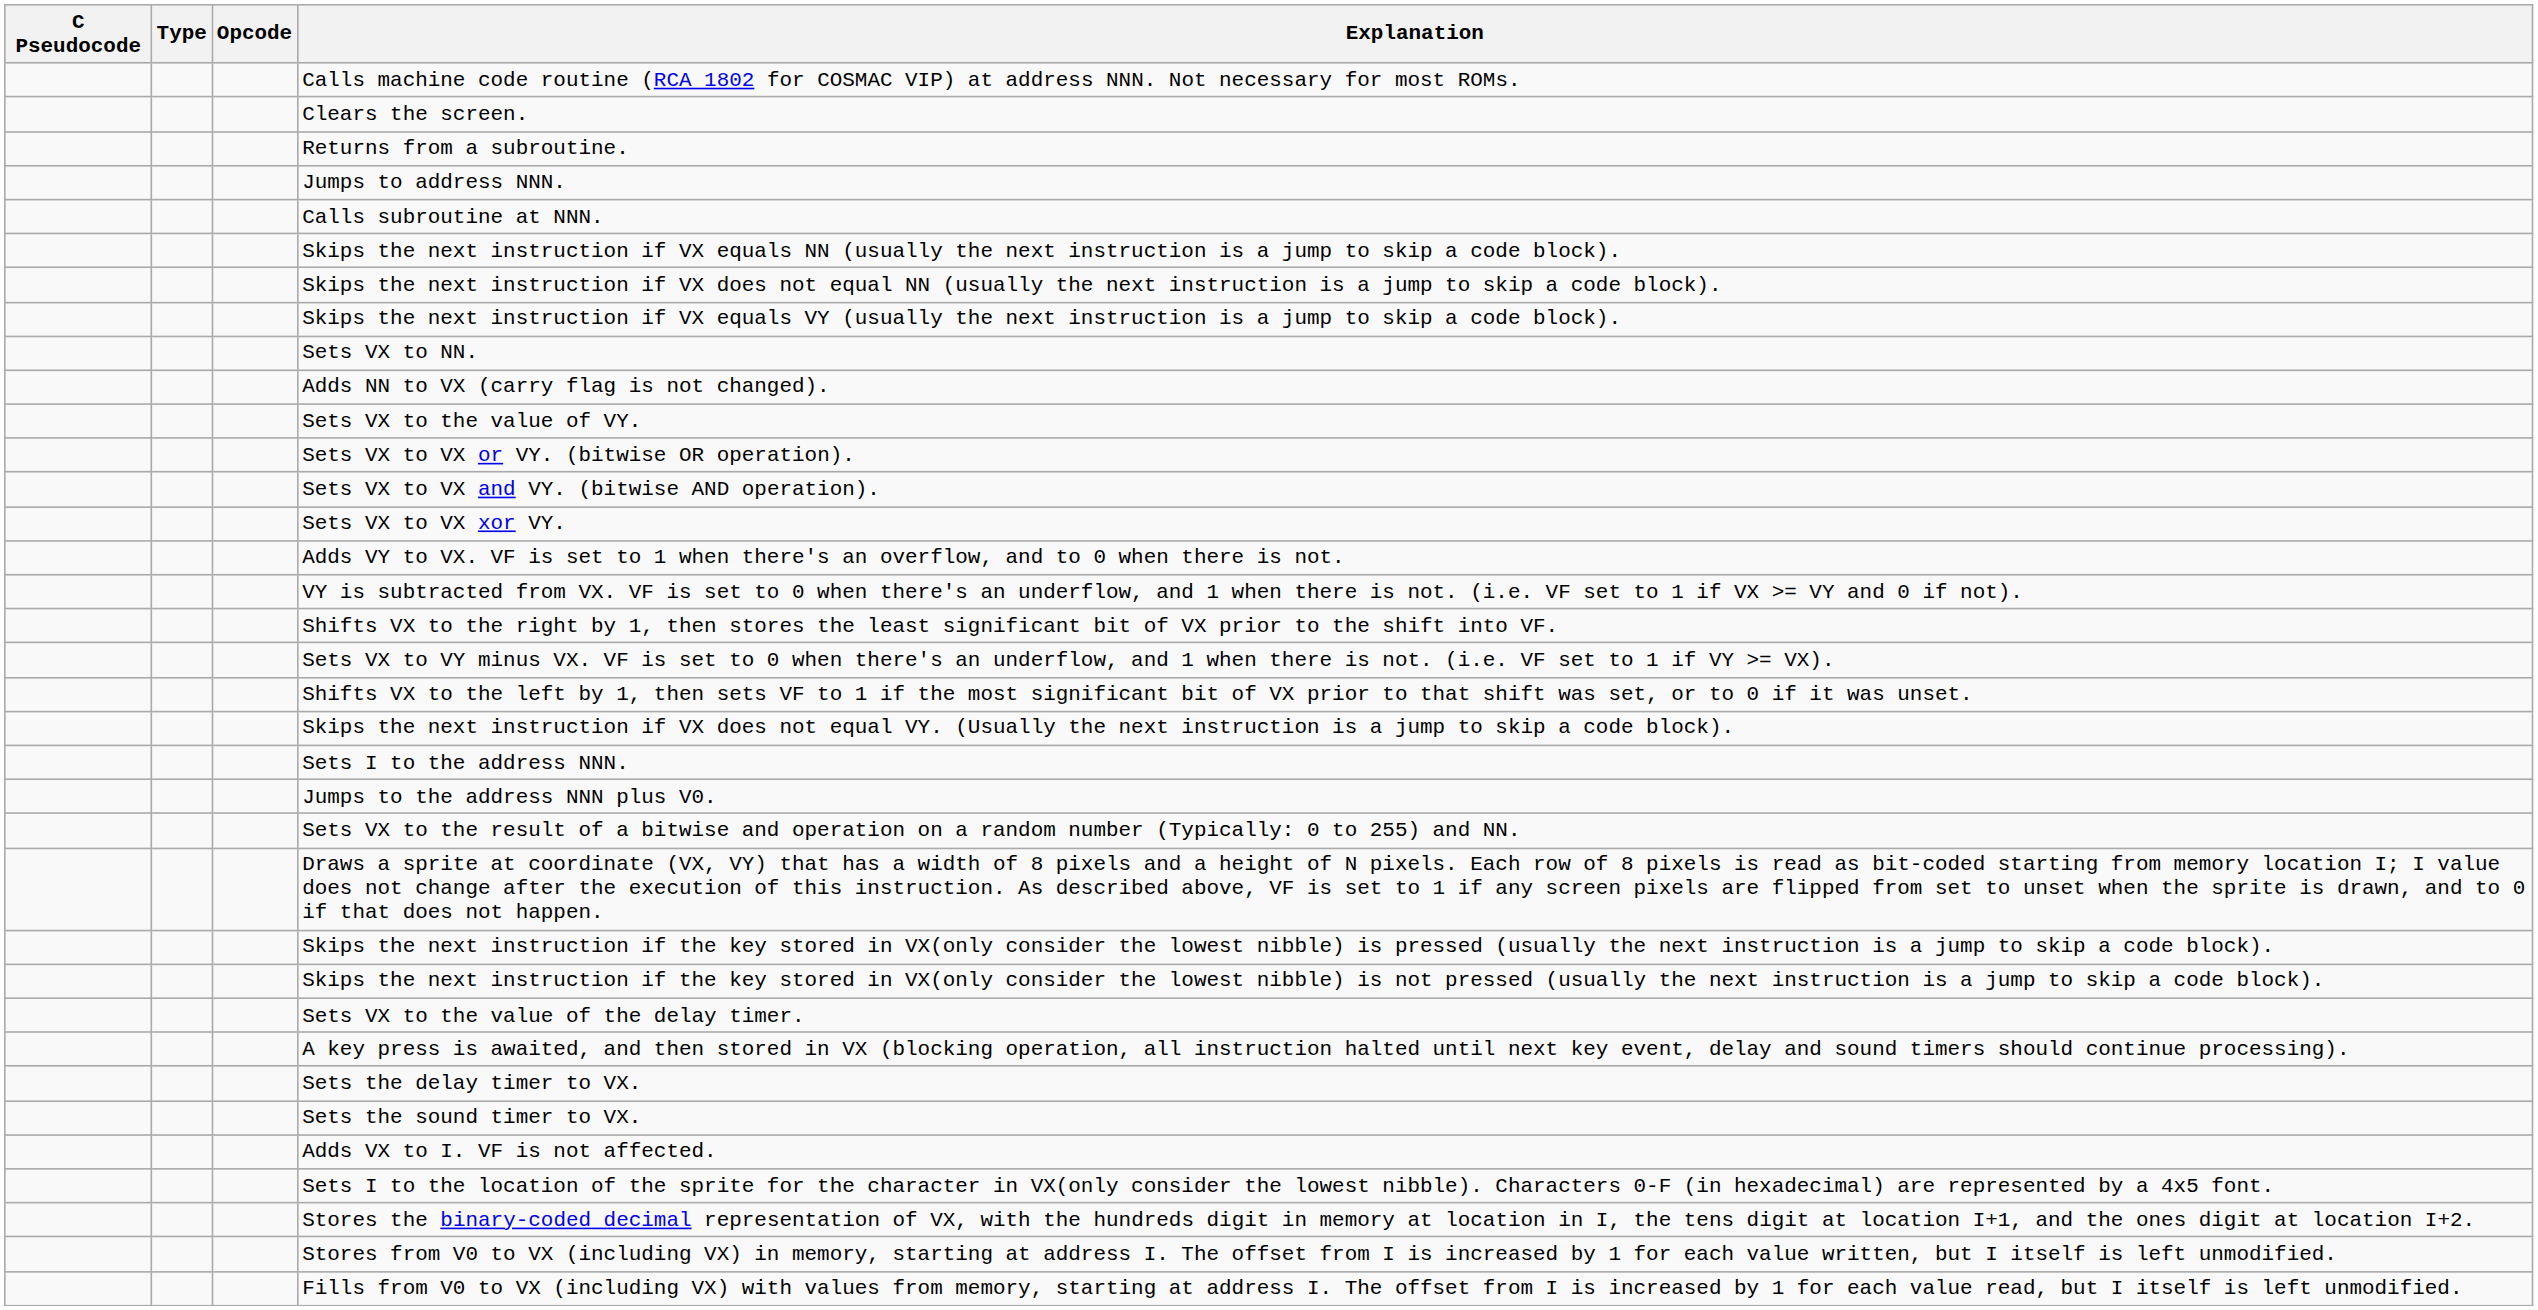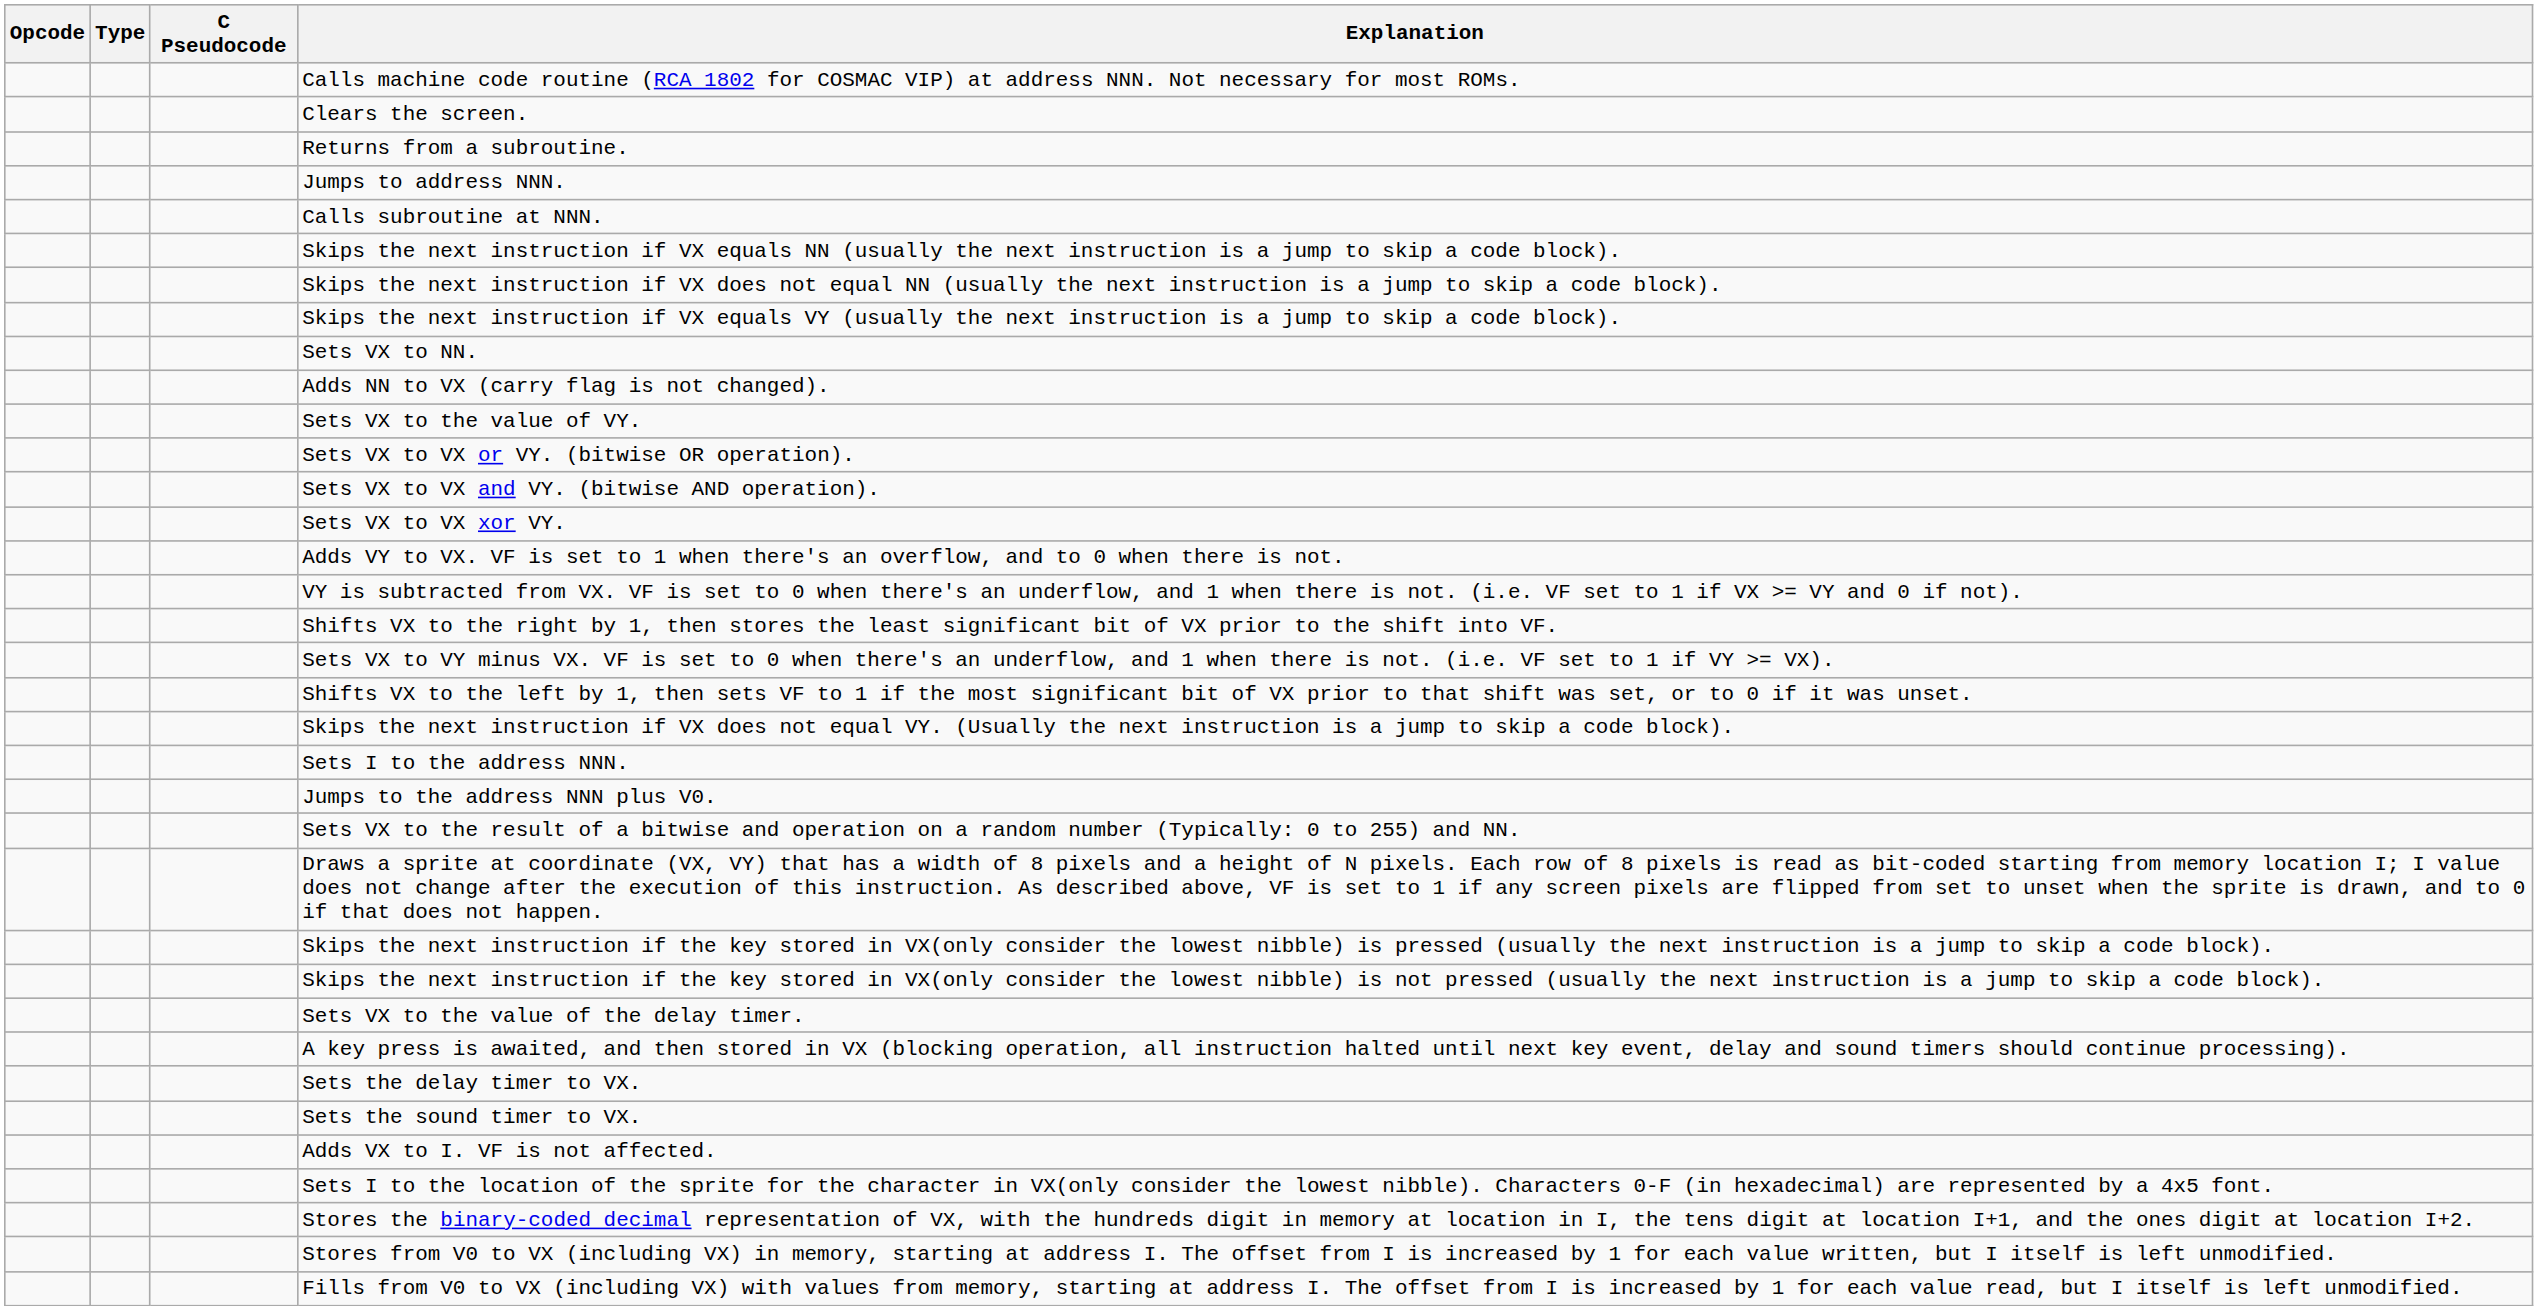columns swapped: Opcode <-> C Pseudocode
